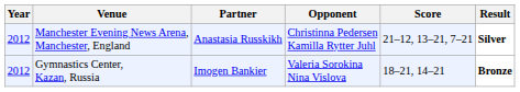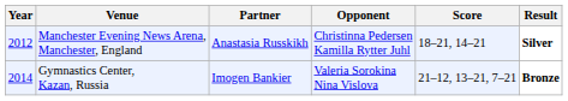Manchester Evening News Arena, Manchester, England | Score: 21–12, 13–21, 7–21 -> 18–21, 14–21
Gymnastics Center, Kazan, Russia | Year: 2012 -> 2014
Gymnastics Center, Kazan, Russia | Score: 18–21, 14–21 -> 21–12, 13–21, 7–21
